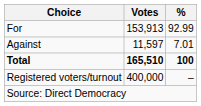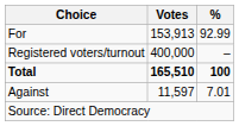rows swapped: Against <-> Registered voters/turnout
